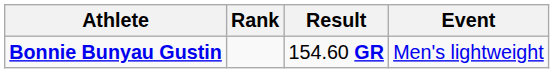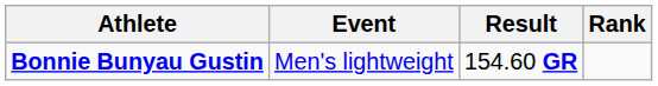columns swapped: Event <-> Rank
